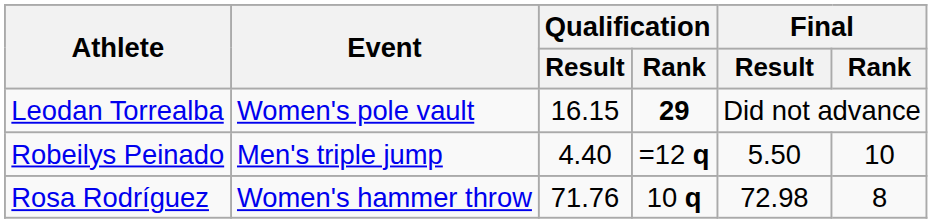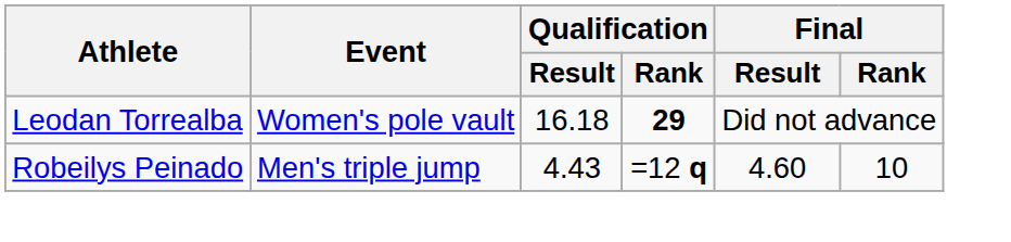Leodan Torrealba | Qualification / Result: 16.15 -> 16.18
Robeilys Peinado | Qualification / Result: 4.40 -> 4.43
Robeilys Peinado | Final / Result: 5.50 -> 4.60
- row: Rosa Rodríguez | Women's hammer throw | 71.76 | 10 q | 72.98 | 8
